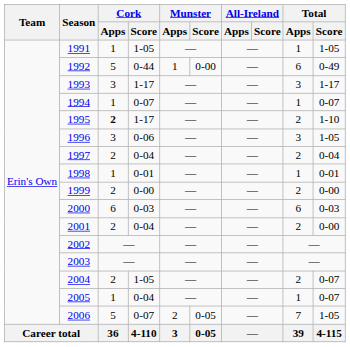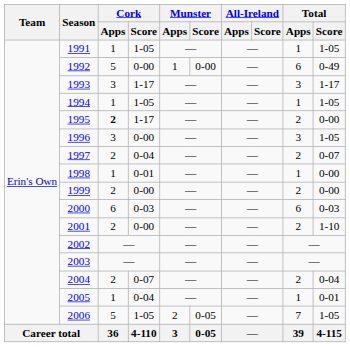1992 | Cork / Score: 0-44 -> 0-00
1994 | Cork / Score: 0-07 -> 1-05
1994 | Total / Score: 0-07 -> 1-05
1995 | Total / Score: 1-10 -> 0-00
1996 | Cork / Score: 0-06 -> 0-00
1997 | Total / Score: 0-04 -> 0-07
1998 | Total / Score: 0-01 -> 0-00
2001 | Cork / Score: 0-04 -> 0-00
2001 | Total / Score: 0-00 -> 1-10
2004 | Cork / Score: 1-05 -> 0-07
2004 | Total / Score: 0-07 -> 0-04
2005 | Total / Score: 0-07 -> 0-01
2006 | Cork / Score: 0-07 -> 1-05
